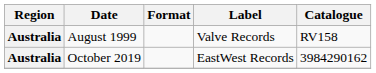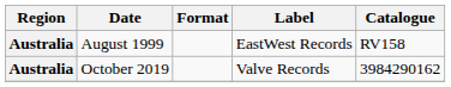August 1999 | Label: Valve Records -> EastWest Records
October 2019 | Label: EastWest Records -> Valve Records
